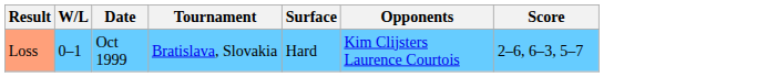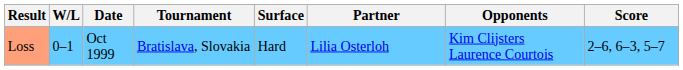+ column: Partner | Lilia Osterloh
